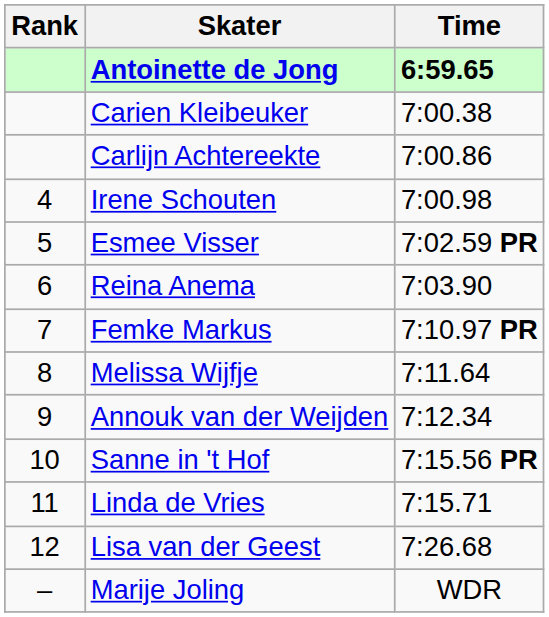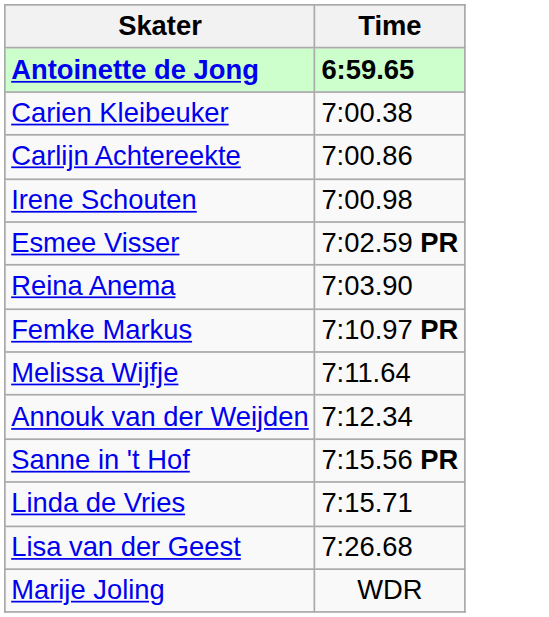- column: Rank | 4 | 5 | 6 | 7 | 8 | 9 | 10 | 11 | 12 | –
